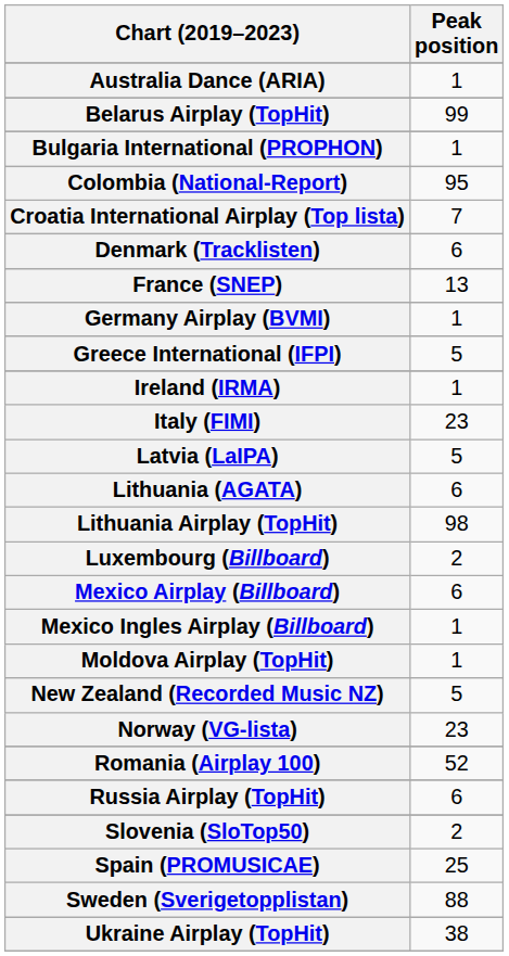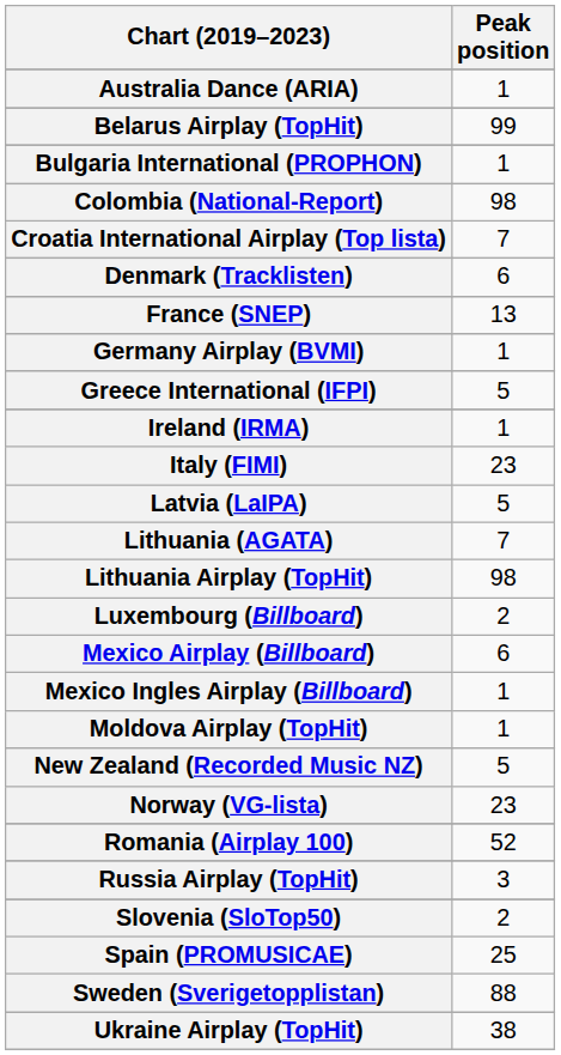Colombia (National-Report) | Peak position: 95 -> 98
Lithuania (AGATA) | Peak position: 6 -> 7
Russia Airplay (TopHit) | Peak position: 6 -> 3
